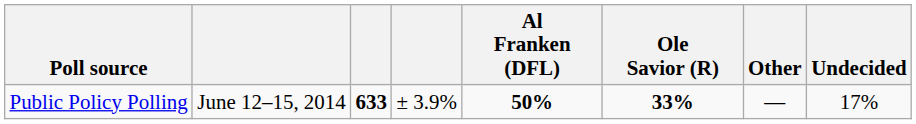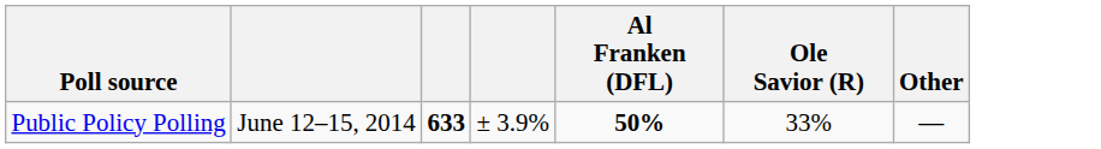- column: Undecided | 17%
Public Policy Polling | Ole Savior (R): bold -> normal
